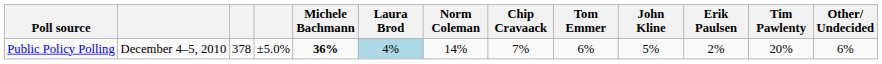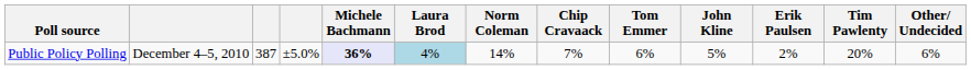Public Policy Polling | column 3: 378 -> 387
Public Policy Polling | Michele Bachmann: no background -> lavender background
